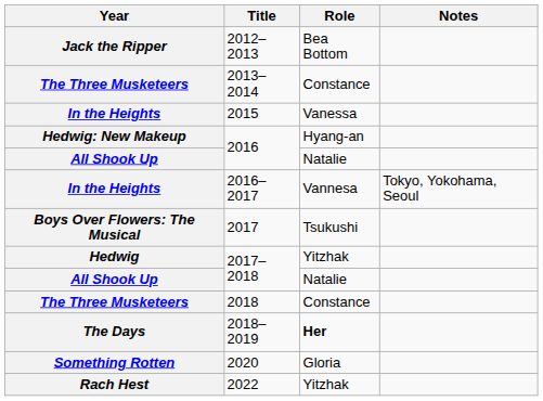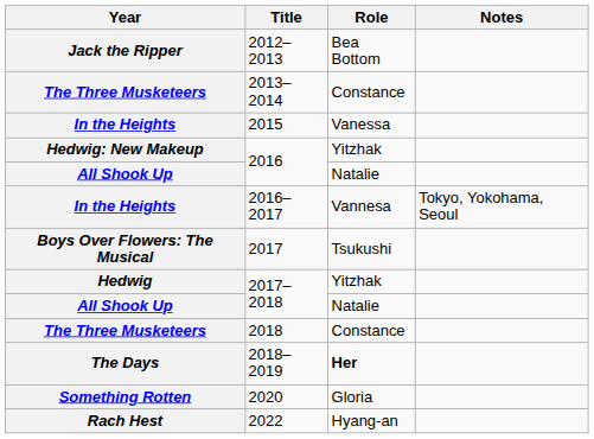Hedwig: New Makeup / 2016 | Role: Hyang-an -> Yitzhak
2022 | Role: Yitzhak -> Hyang-an
